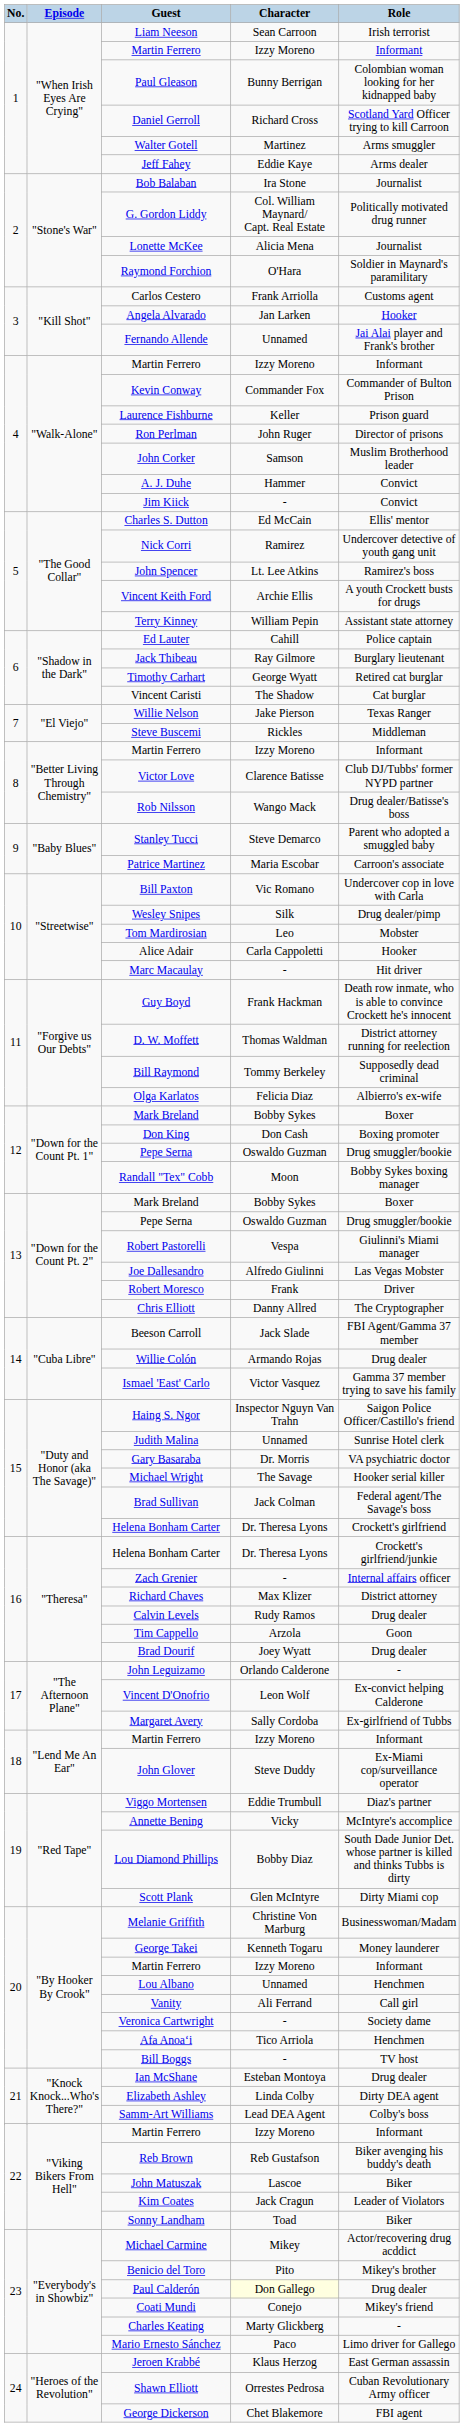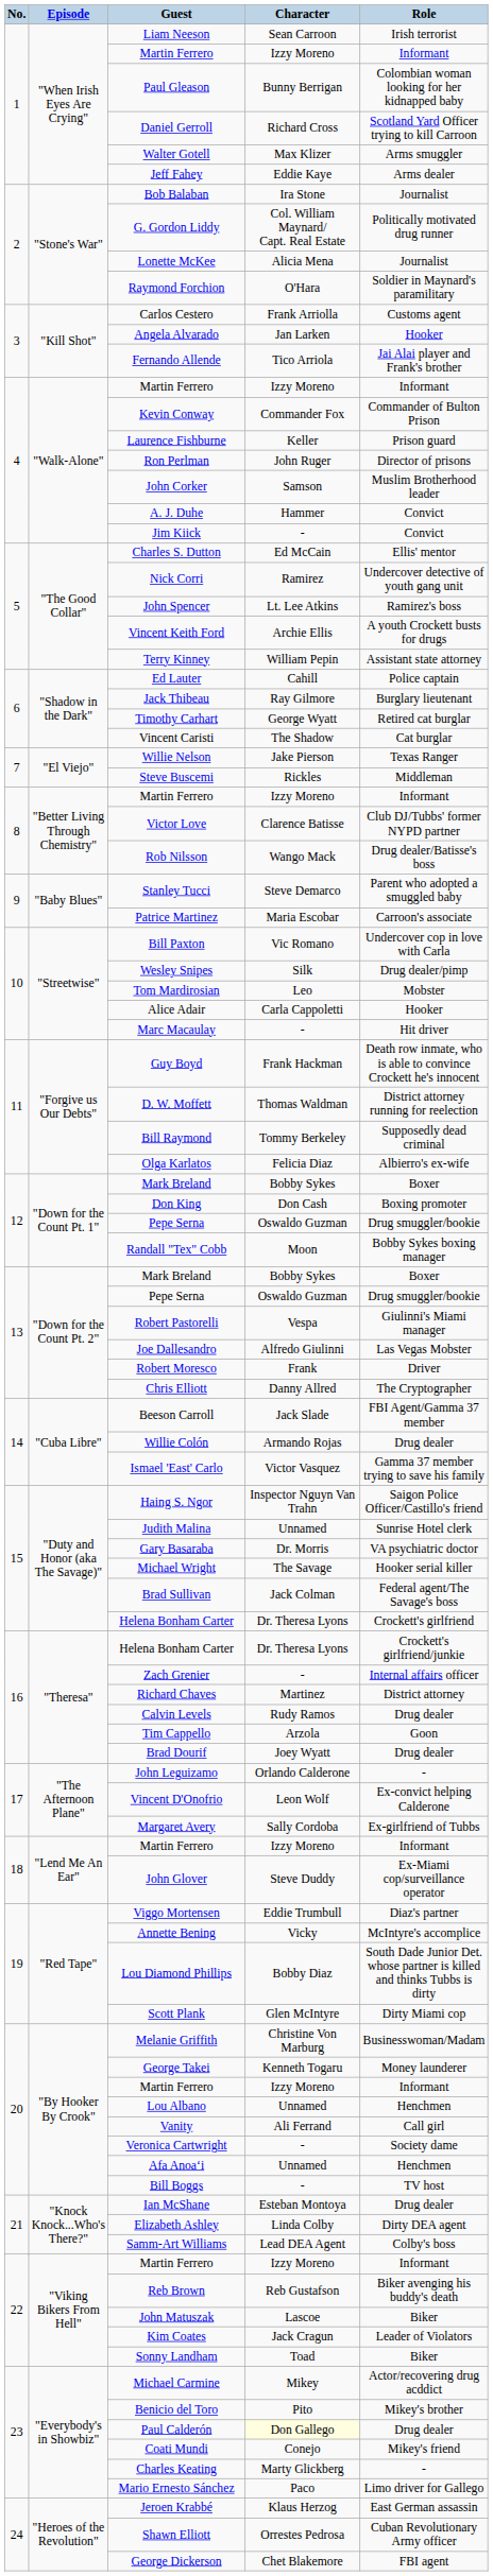Walter Gotell | Character: Martinez -> Max Klizer
Fernando Allende | Character: Unnamed -> Tico Arriola
Richard Chaves | Character: Max Klizer -> Martinez
Afa Anoaʻi | Character: Tico Arriola -> Unnamed
